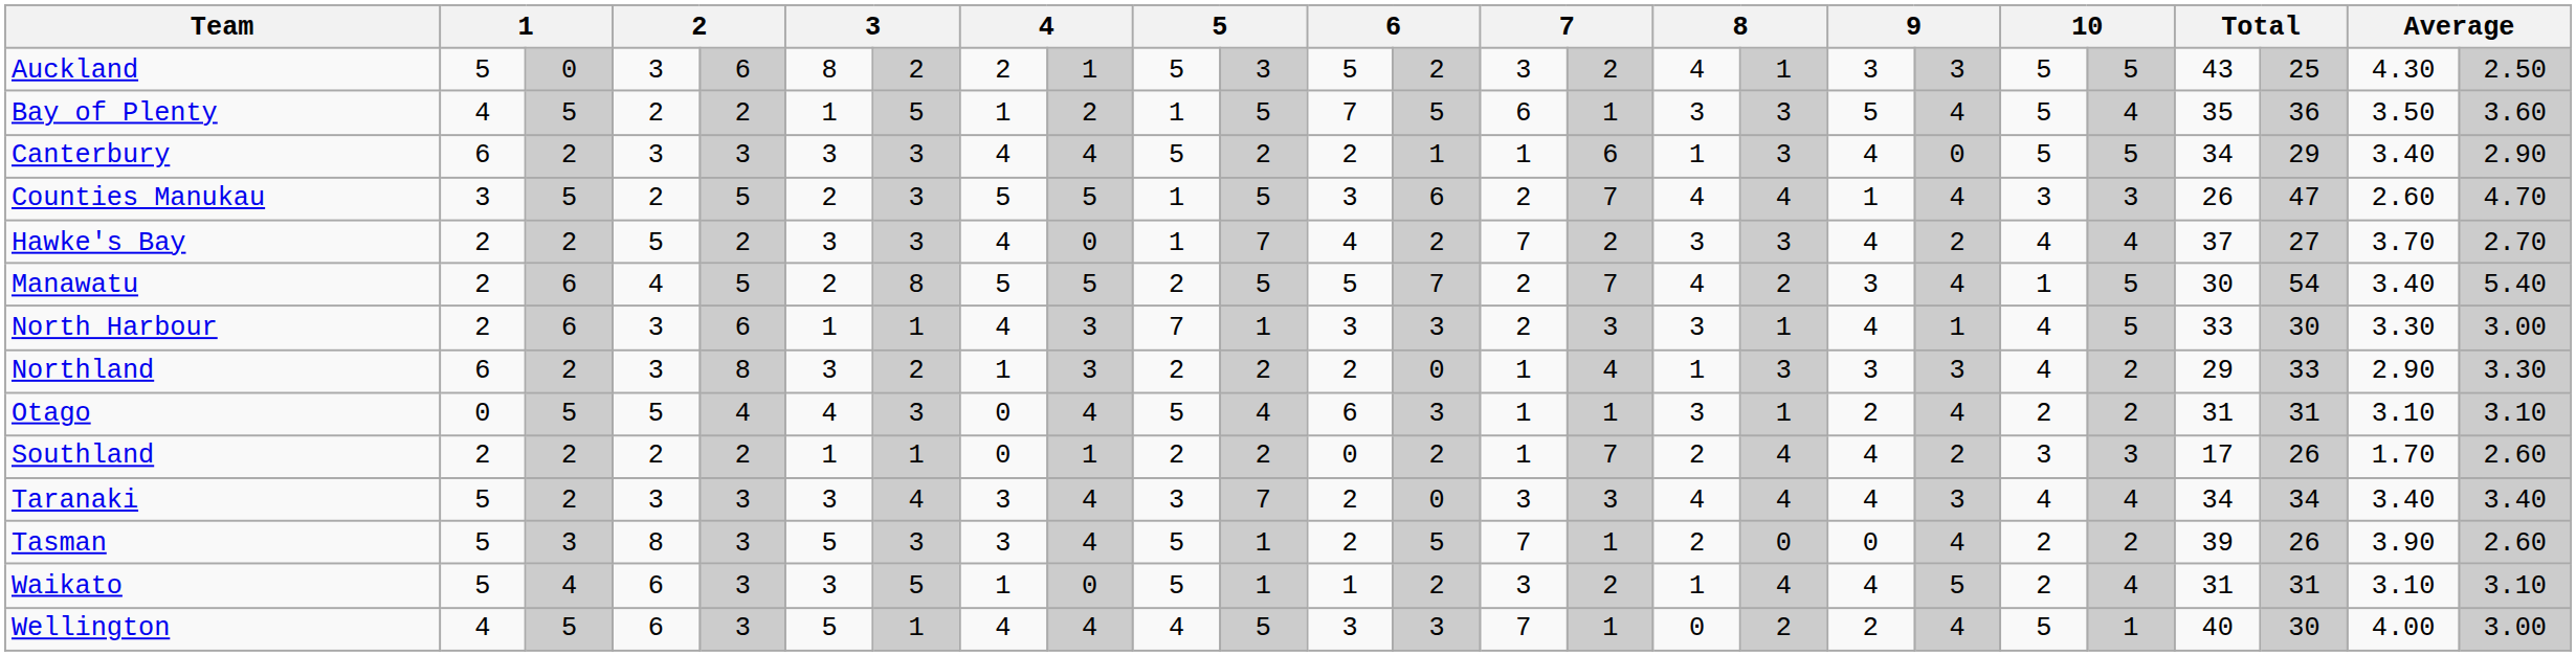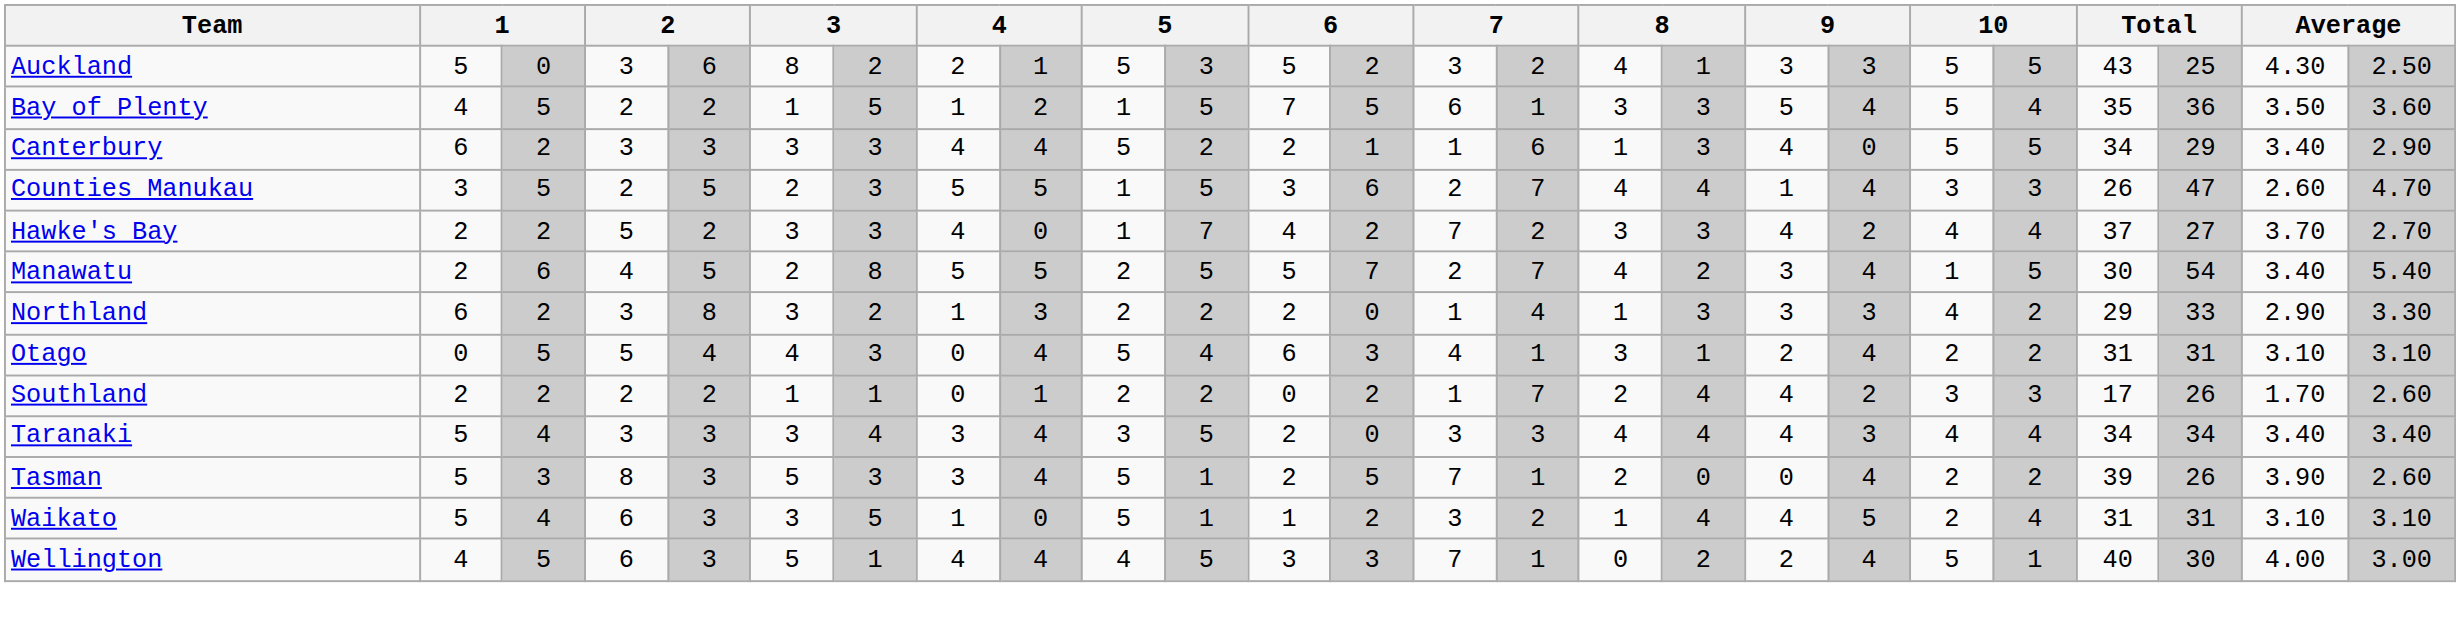- row: North Harbour | 2 | 6 | 3 | 6 | 1 | 1 | 4 | 3 | 7 | 1 | 3 | 3 | 2 | 3 | 3 | 1 | 4 | 1 | 4 | 5 | 33 | 30 | 3.30 | 3.00
Otago | column 14: 1 -> 4
Taranaki | column 3: 2 -> 4
Taranaki | column 11: 7 -> 5
